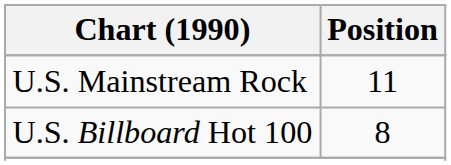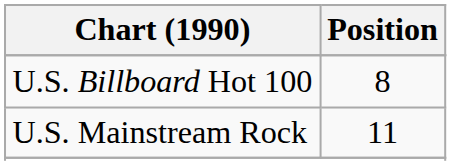rows swapped: U.S. Billboard Hot 100 <-> U.S. Mainstream Rock
